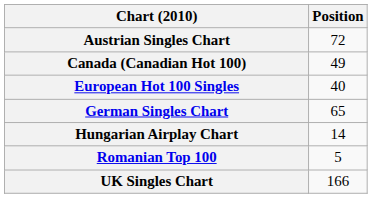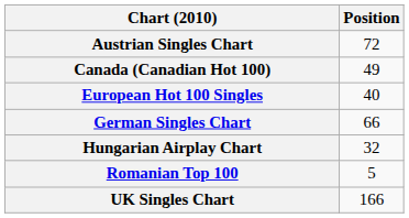German Singles Chart | Position: 65 -> 66
Hungarian Airplay Chart | Position: 14 -> 32
